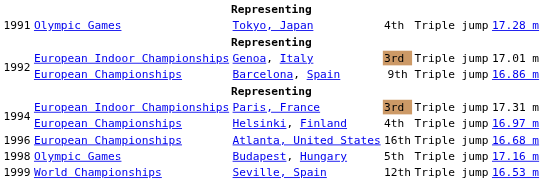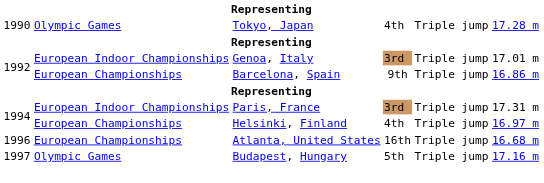Tokyo, Japan | column 1: 1991 -> 1990
Budapest, Hungary | column 1: 1998 -> 1997
- row: 1999 | World Championships | Seville, Spain | 12th | Triple jump | 16.53 m
